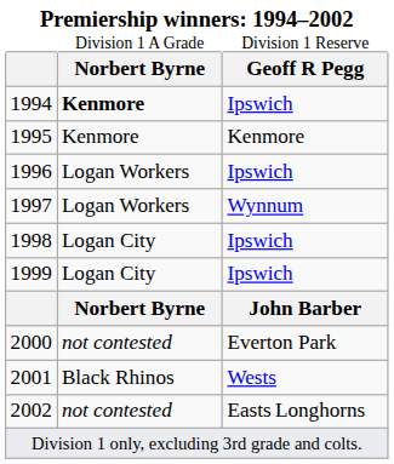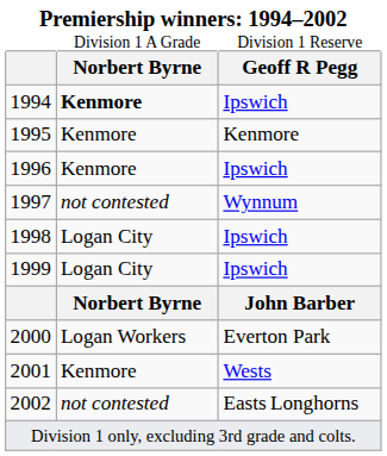1996 | column 2: Logan Workers -> Kenmore
1997 | column 2: Logan Workers -> not contested
2000 | column 2: not contested -> Logan Workers
2001 | column 2: Black Rhinos -> Kenmore
